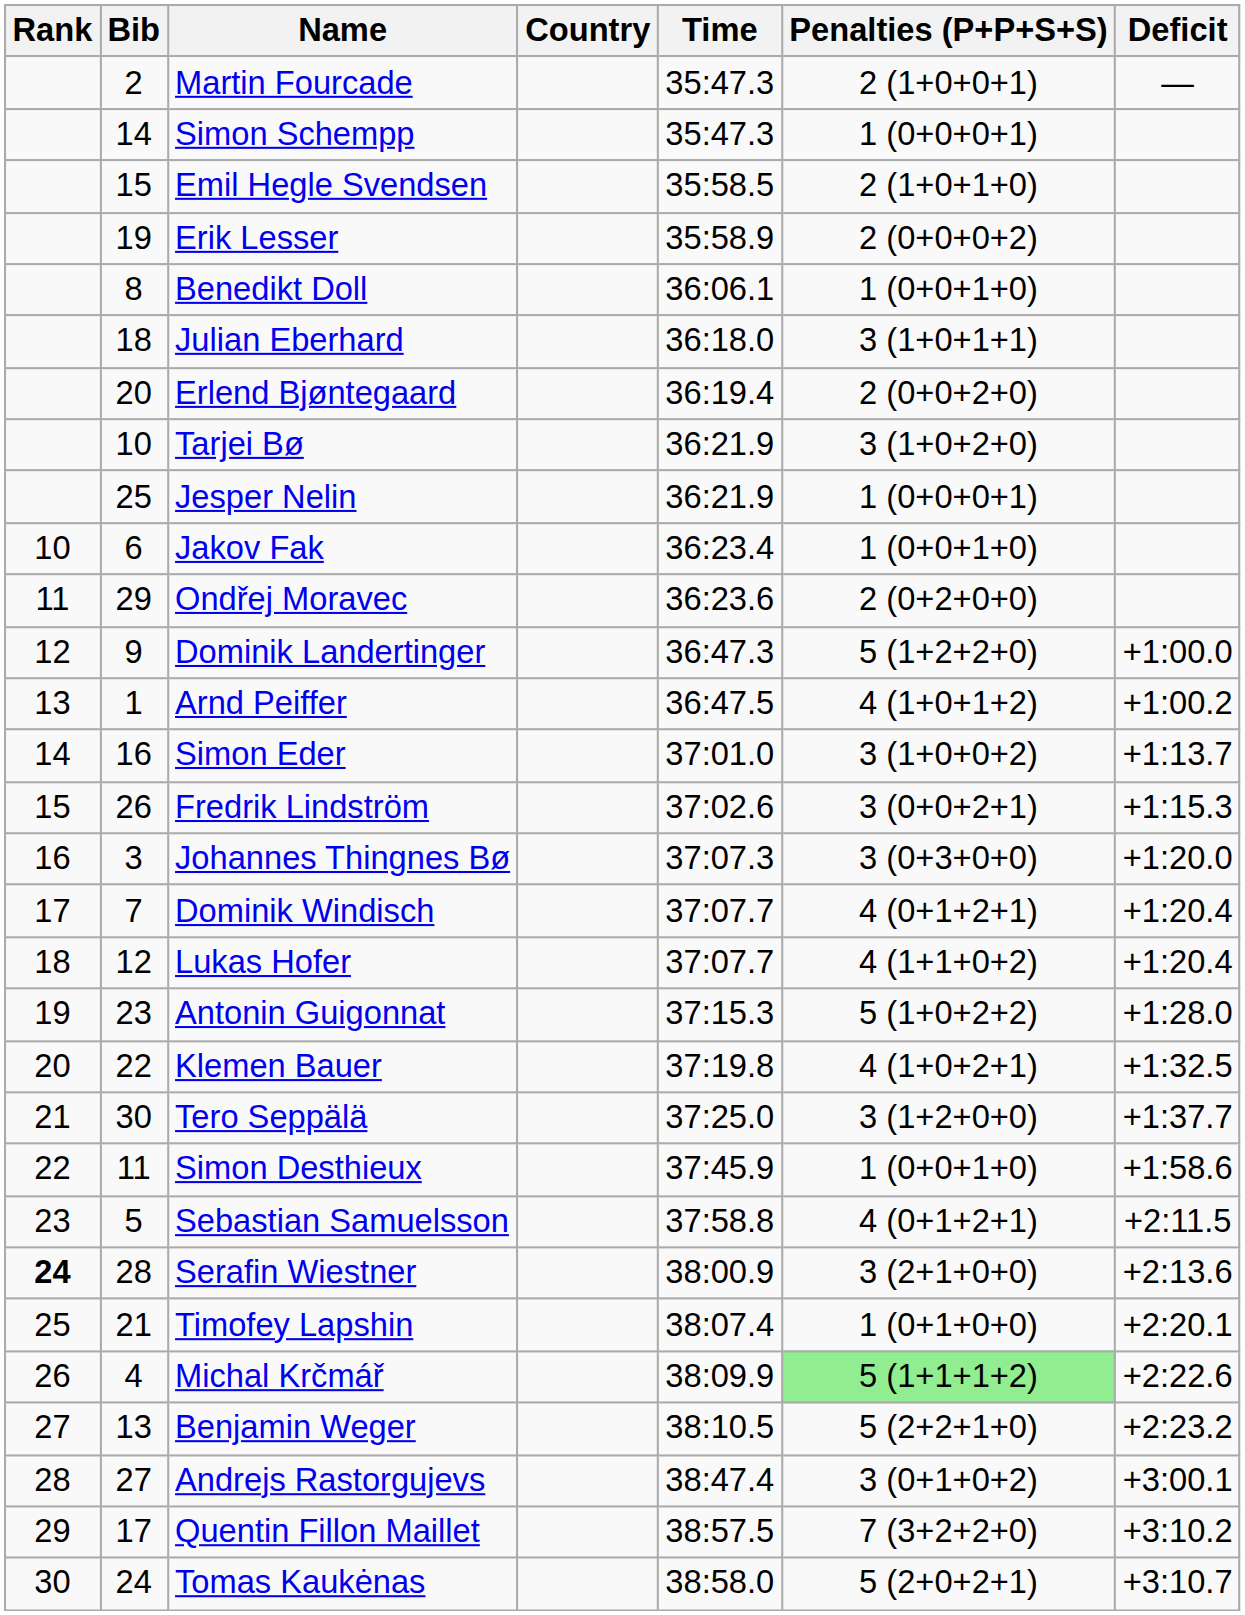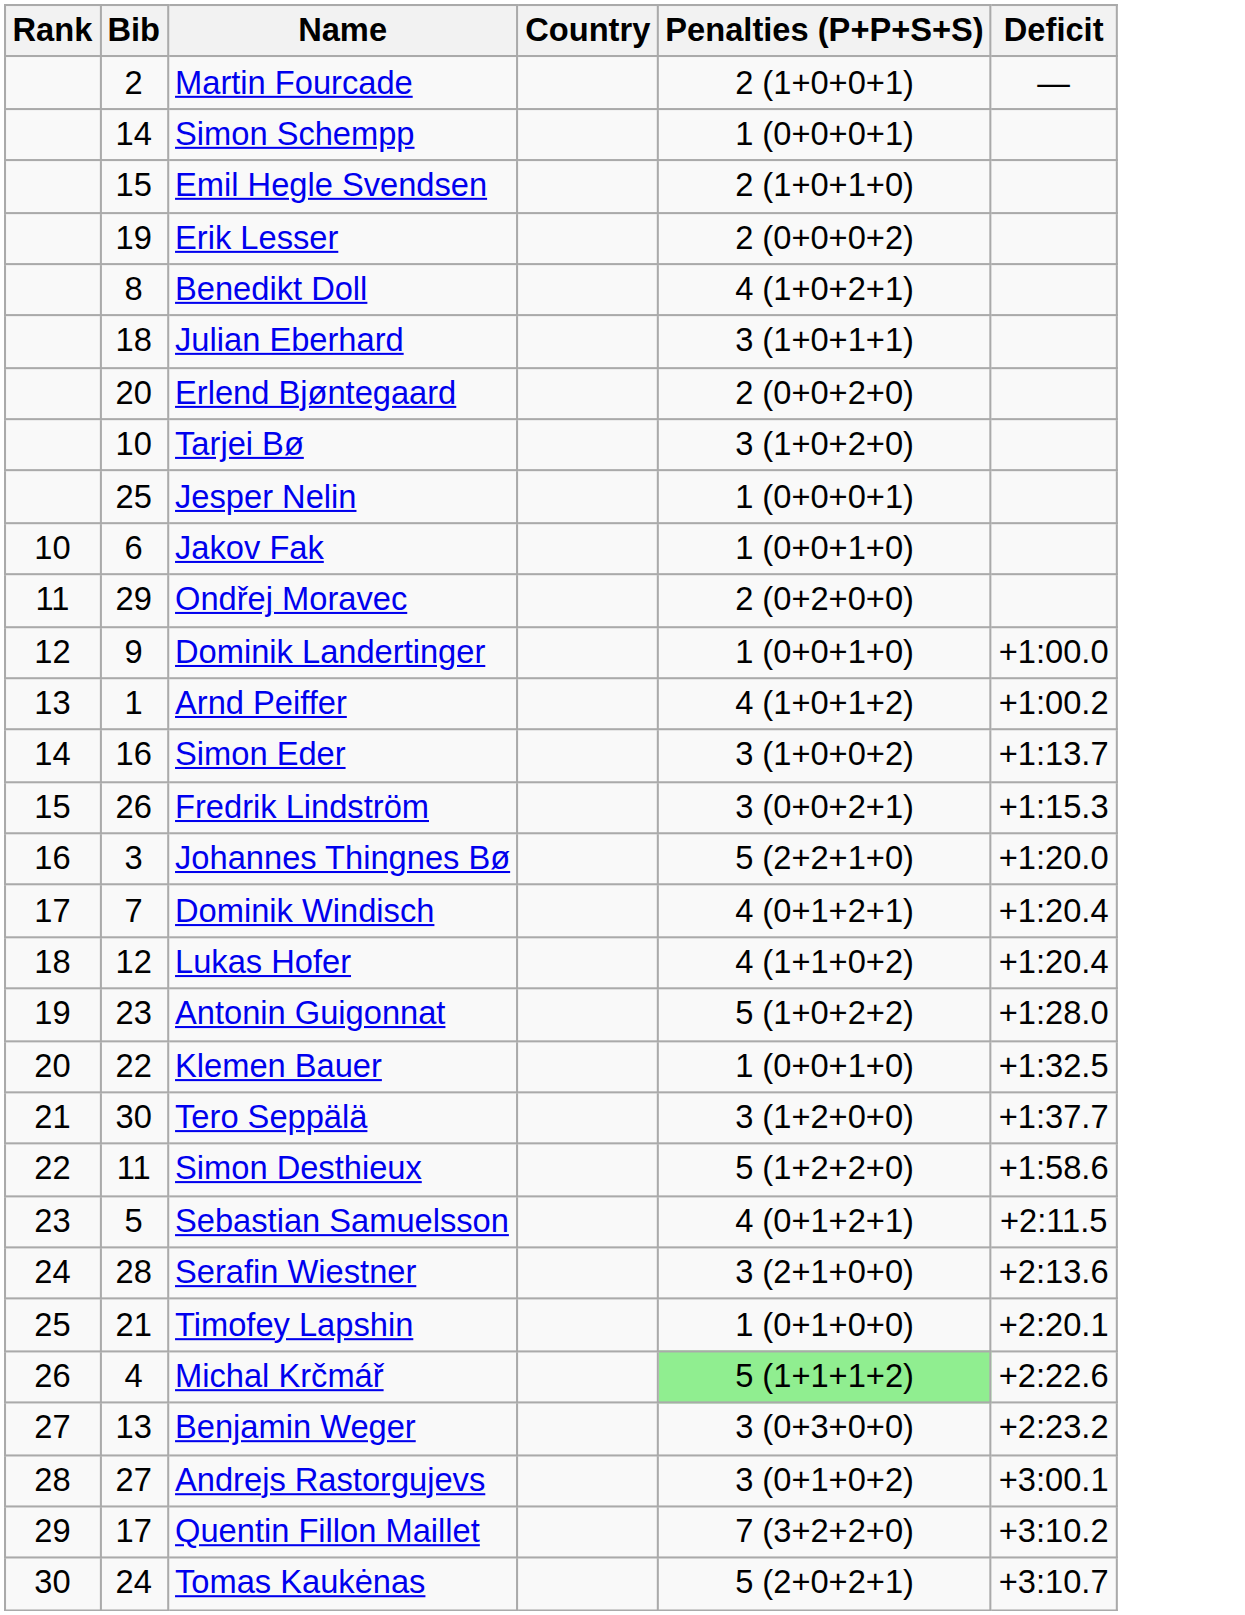- column: Time | 35:47.3 | 35:47.3 | 35:58.5 | 35:58.9 | 36:06.1 | 36:18.0 | 36:19.4 | 36:21.9 | 36:21.9 | 36:23.4 | 36:23.6 | 36:47.3 | 36:47.5 | 37:01.0 | 37:02.6 | 37:07.3 | 37:07.7 | 37:07.7 | 37:15.3 | 37:19.8 | 37:25.0 | 37:45.9 | 37:58.8 | 38:00.9 | 38:07.4 | 38:09.9 | 38:10.5 | 38:47.4 | 38:57.5 | 38:58.0
Benedikt Doll | Penalties (P+P+S+S): 1 (0+0+1+0) -> 4 (1+0+2+1)
Dominik Landertinger | Penalties (P+P+S+S): 5 (1+2+2+0) -> 1 (0+0+1+0)
Johannes Thingnes Bø | Penalties (P+P+S+S): 3 (0+3+0+0) -> 5 (2+2+1+0)
Klemen Bauer | Penalties (P+P+S+S): 4 (1+0+2+1) -> 1 (0+0+1+0)
Simon Desthieux | Penalties (P+P+S+S): 1 (0+0+1+0) -> 5 (1+2+2+0)
Serafin Wiestner | Rank: bold -> normal
Benjamin Weger | Penalties (P+P+S+S): 5 (2+2+1+0) -> 3 (0+3+0+0)
